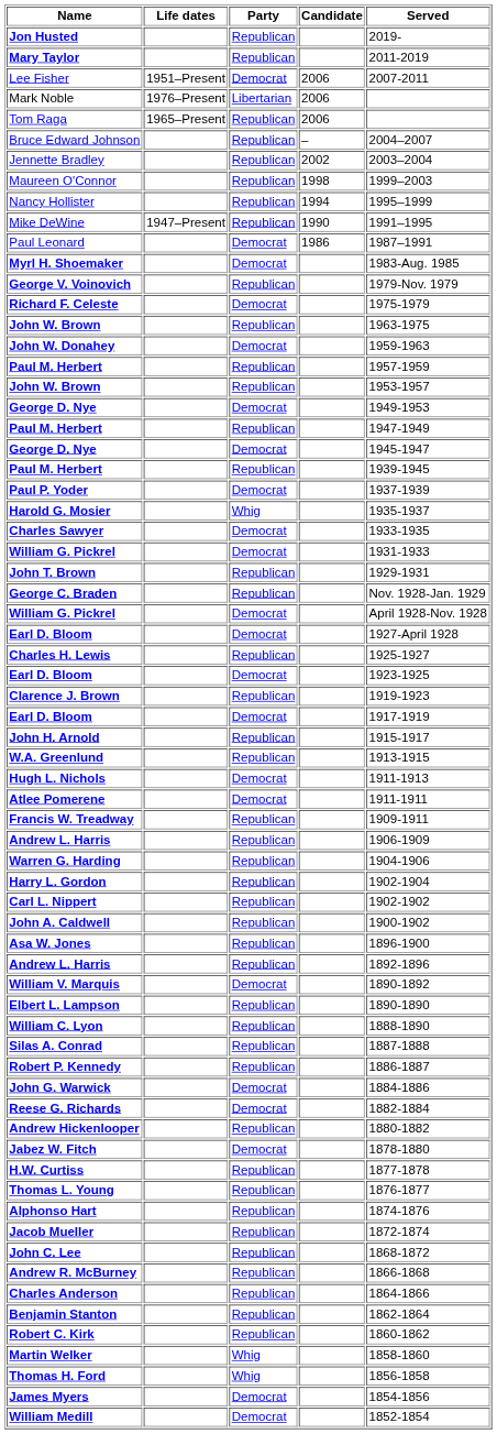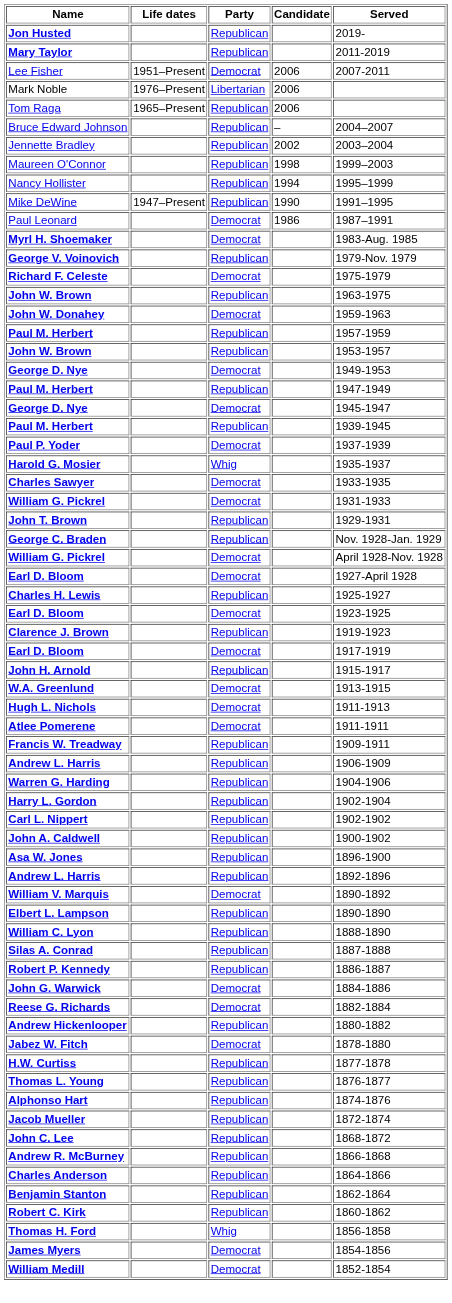W.A. Greenlund | Party: Republican -> Democrat
- row: Martin Welker | Whig | 1858-1860
